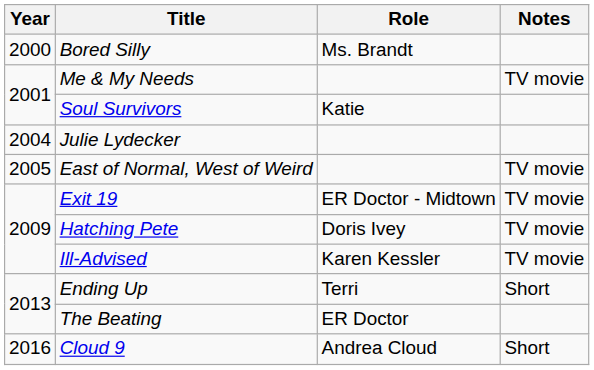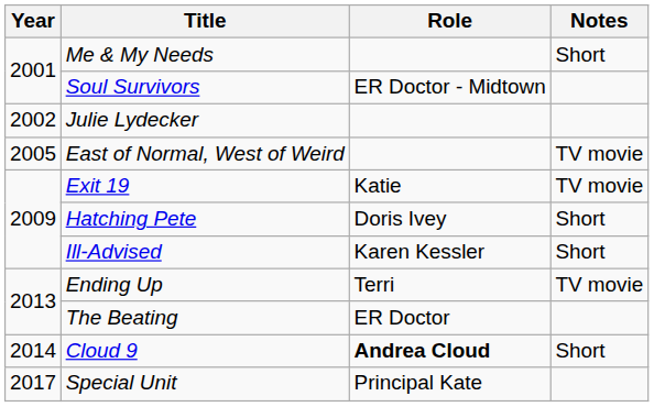- row: 2000 | Bored Silly | Ms. Brandt
Me & My Needs | Notes: TV movie -> Short
Soul Survivors | Role: Katie -> ER Doctor - Midtown
Julie Lydecker | Year: 2004 -> 2002
Exit 19 | Role: ER Doctor - Midtown -> Katie
Hatching Pete | Notes: TV movie -> Short
Ill-Advised | Notes: TV movie -> Short
Ending Up | Notes: Short -> TV movie
Cloud 9 | Year: 2016 -> 2014
Cloud 9 | Role: normal -> bold
+ row: 2017 | Special Unit | Principal Kate
